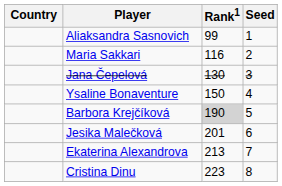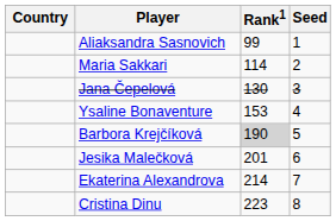Maria Sakkari | Rank1: 116 -> 114
Ysaline Bonaventure | Rank1: 150 -> 153
Ekaterina Alexandrova | Rank1: 213 -> 214
